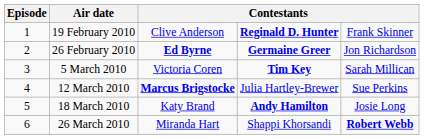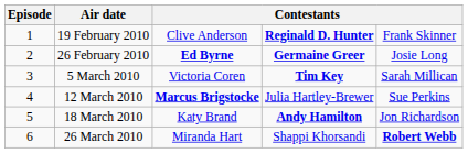26 February 2010 | column 5: Jon Richardson -> Josie Long
18 March 2010 | column 5: Josie Long -> Jon Richardson
